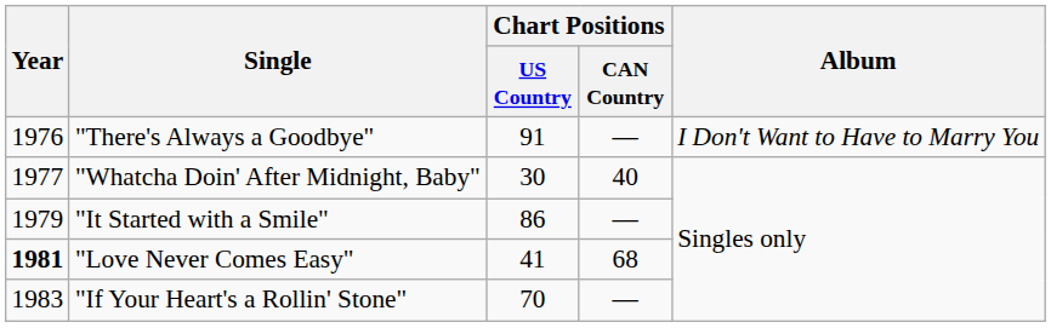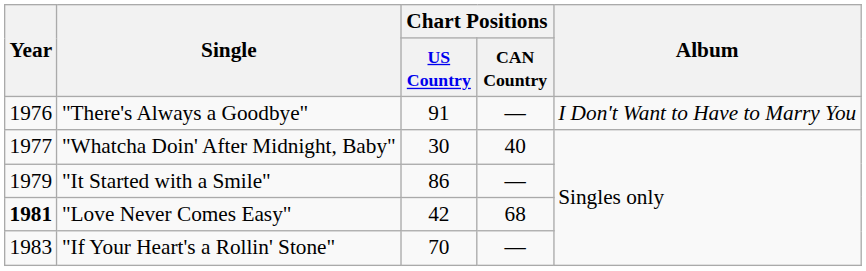"Love Never Comes Easy" | Chart Positions / US Country: 41 -> 42
